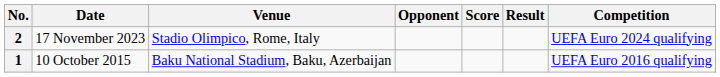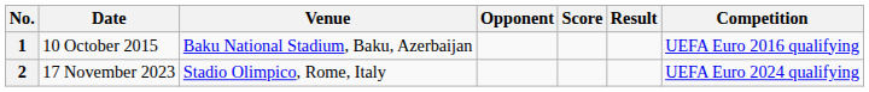rows swapped: 1 <-> 2
